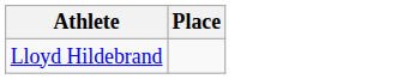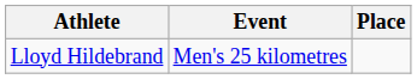+ column: Event | Men's 25 kilometres
